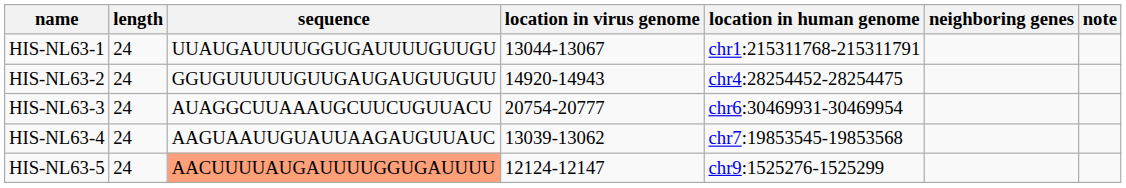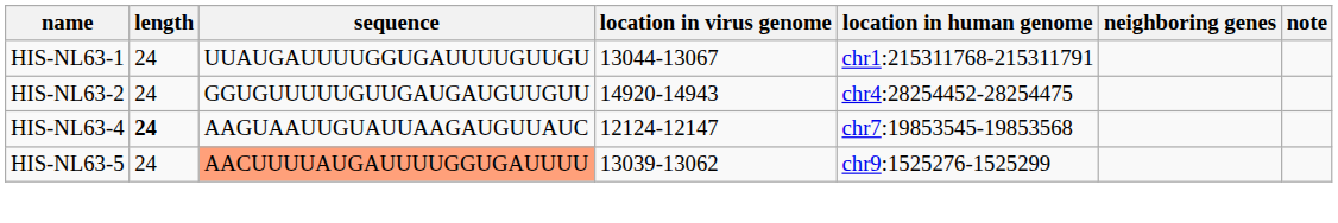- row: HIS-NL63-3 | 24 | AUAGGCUUAAAUGCUUCUGUUACU | 20754-20777 | chr6:30469931-30469954
HIS-NL63-4 | length: normal -> bold
HIS-NL63-4 | location in virus genome: 13039-13062 -> 12124-12147
HIS-NL63-5 | location in virus genome: 12124-12147 -> 13039-13062
